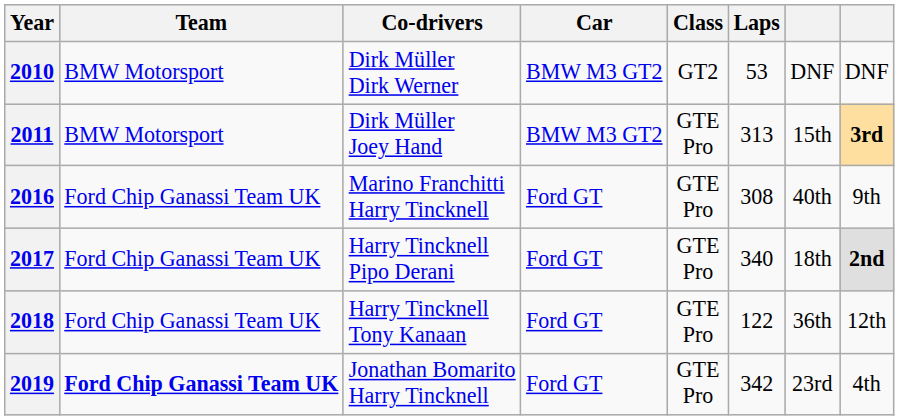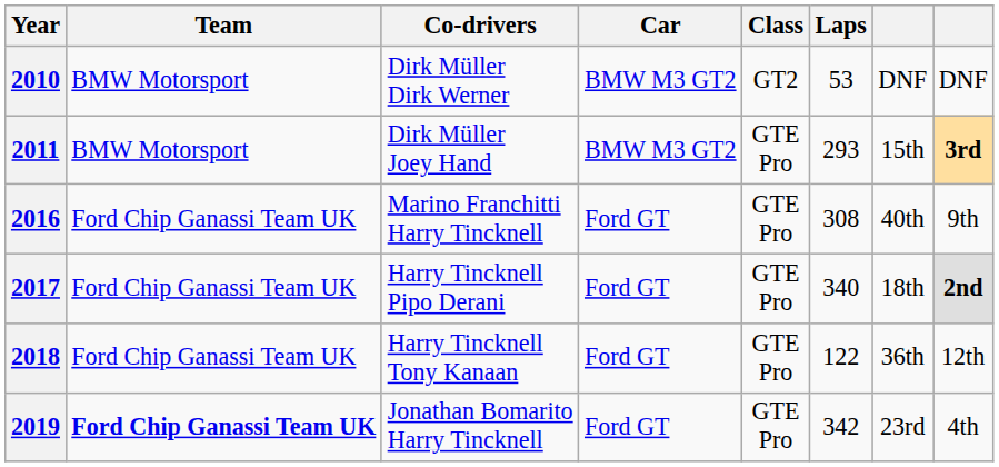2011 | Laps: 313 -> 293
